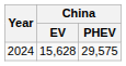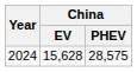2024 | China / PHEV: 29,575 -> 28,575
